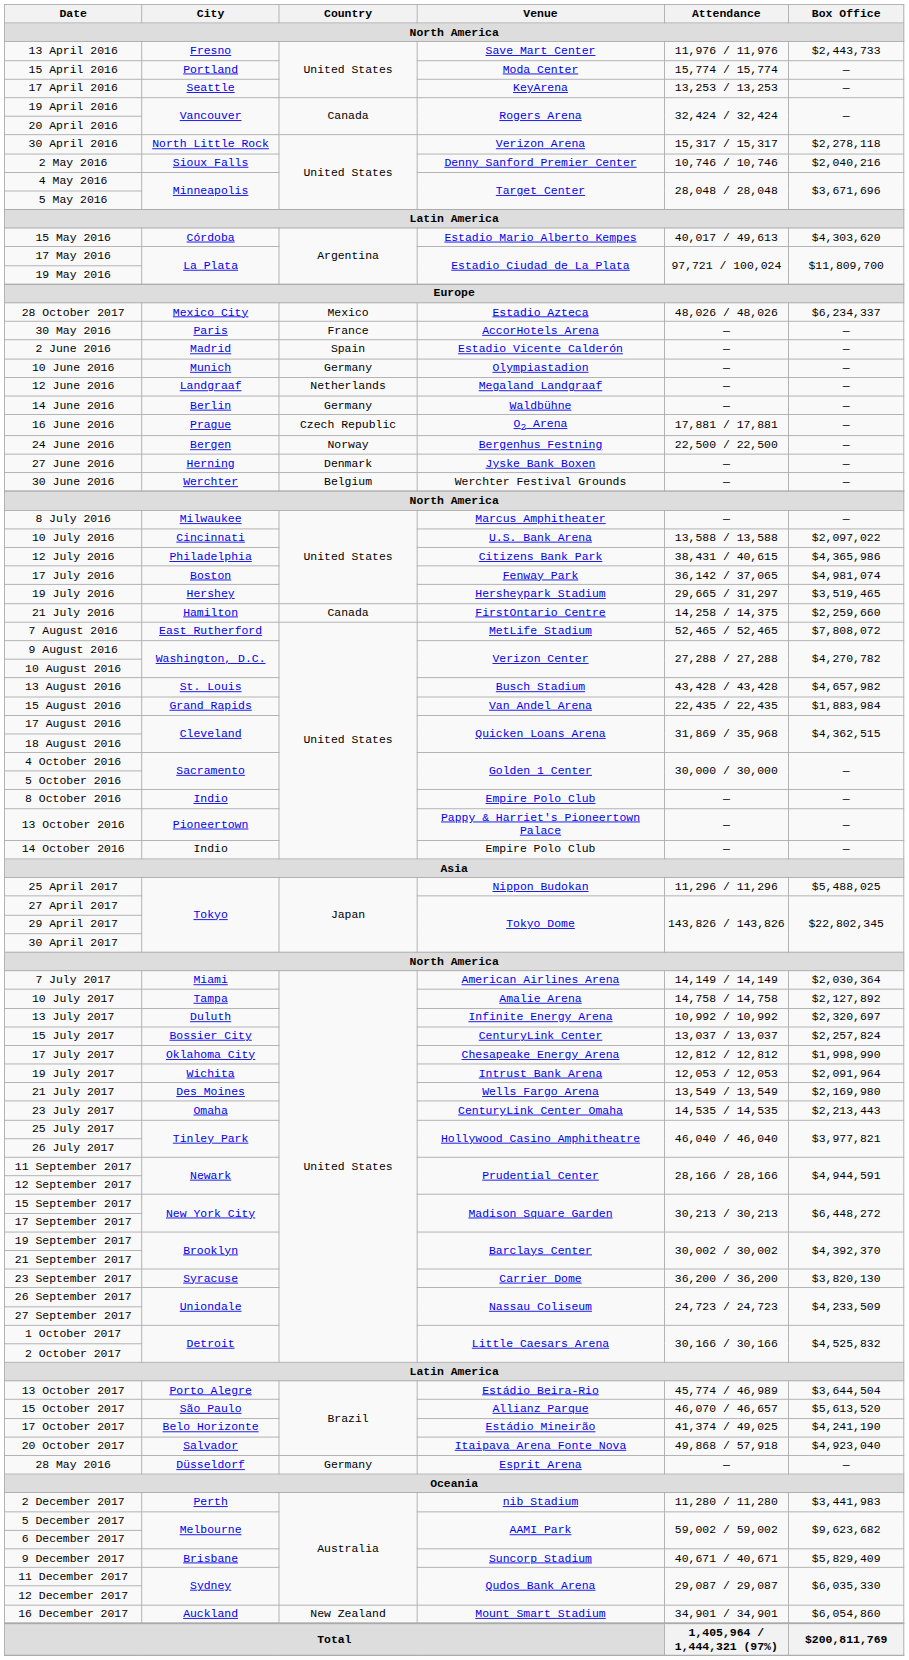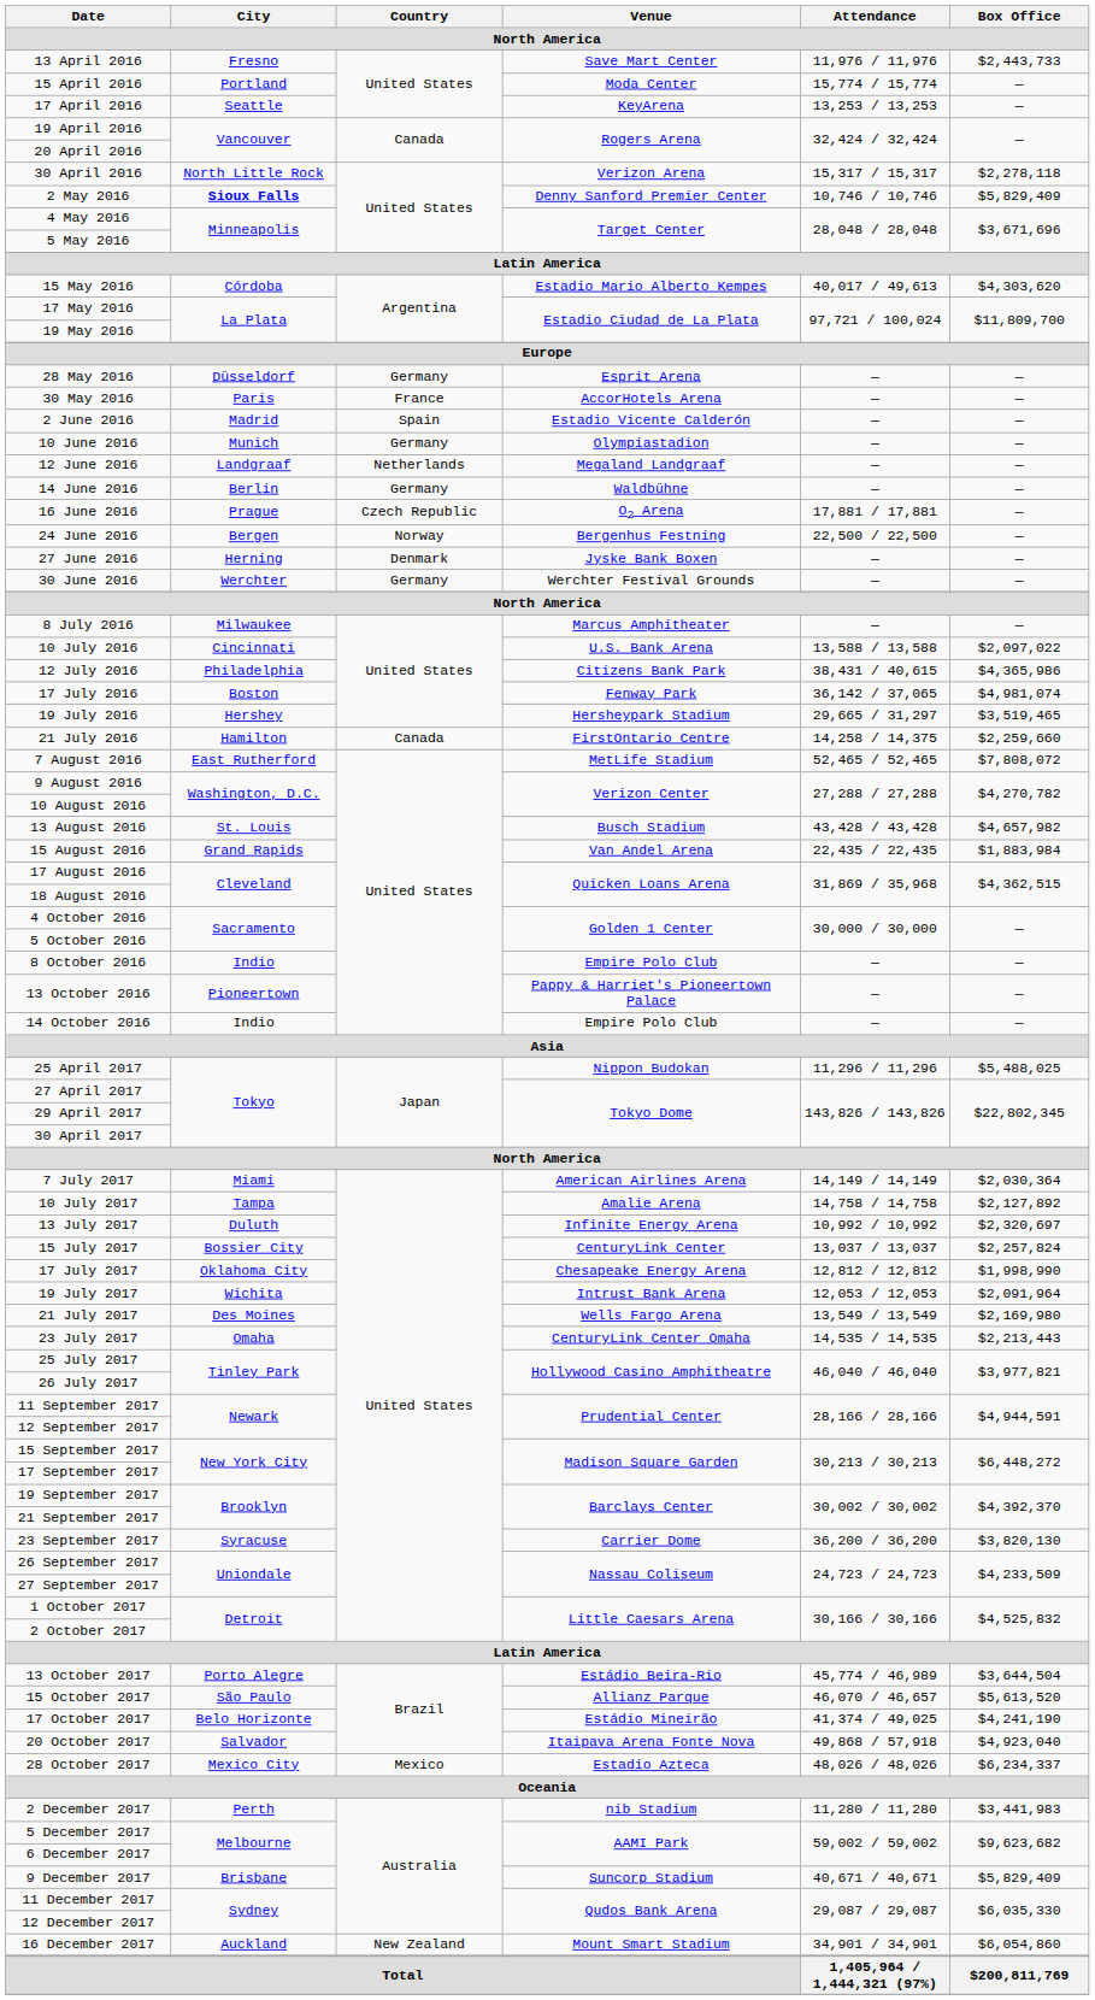2 May 2016 | City: normal -> bold
2 May 2016 | Box Office: $2,040,216 -> $5,829,409
rows swapped: 28 May 2016 <-> 28 October 2017
30 June 2016 | Country: Belgium -> Germany
